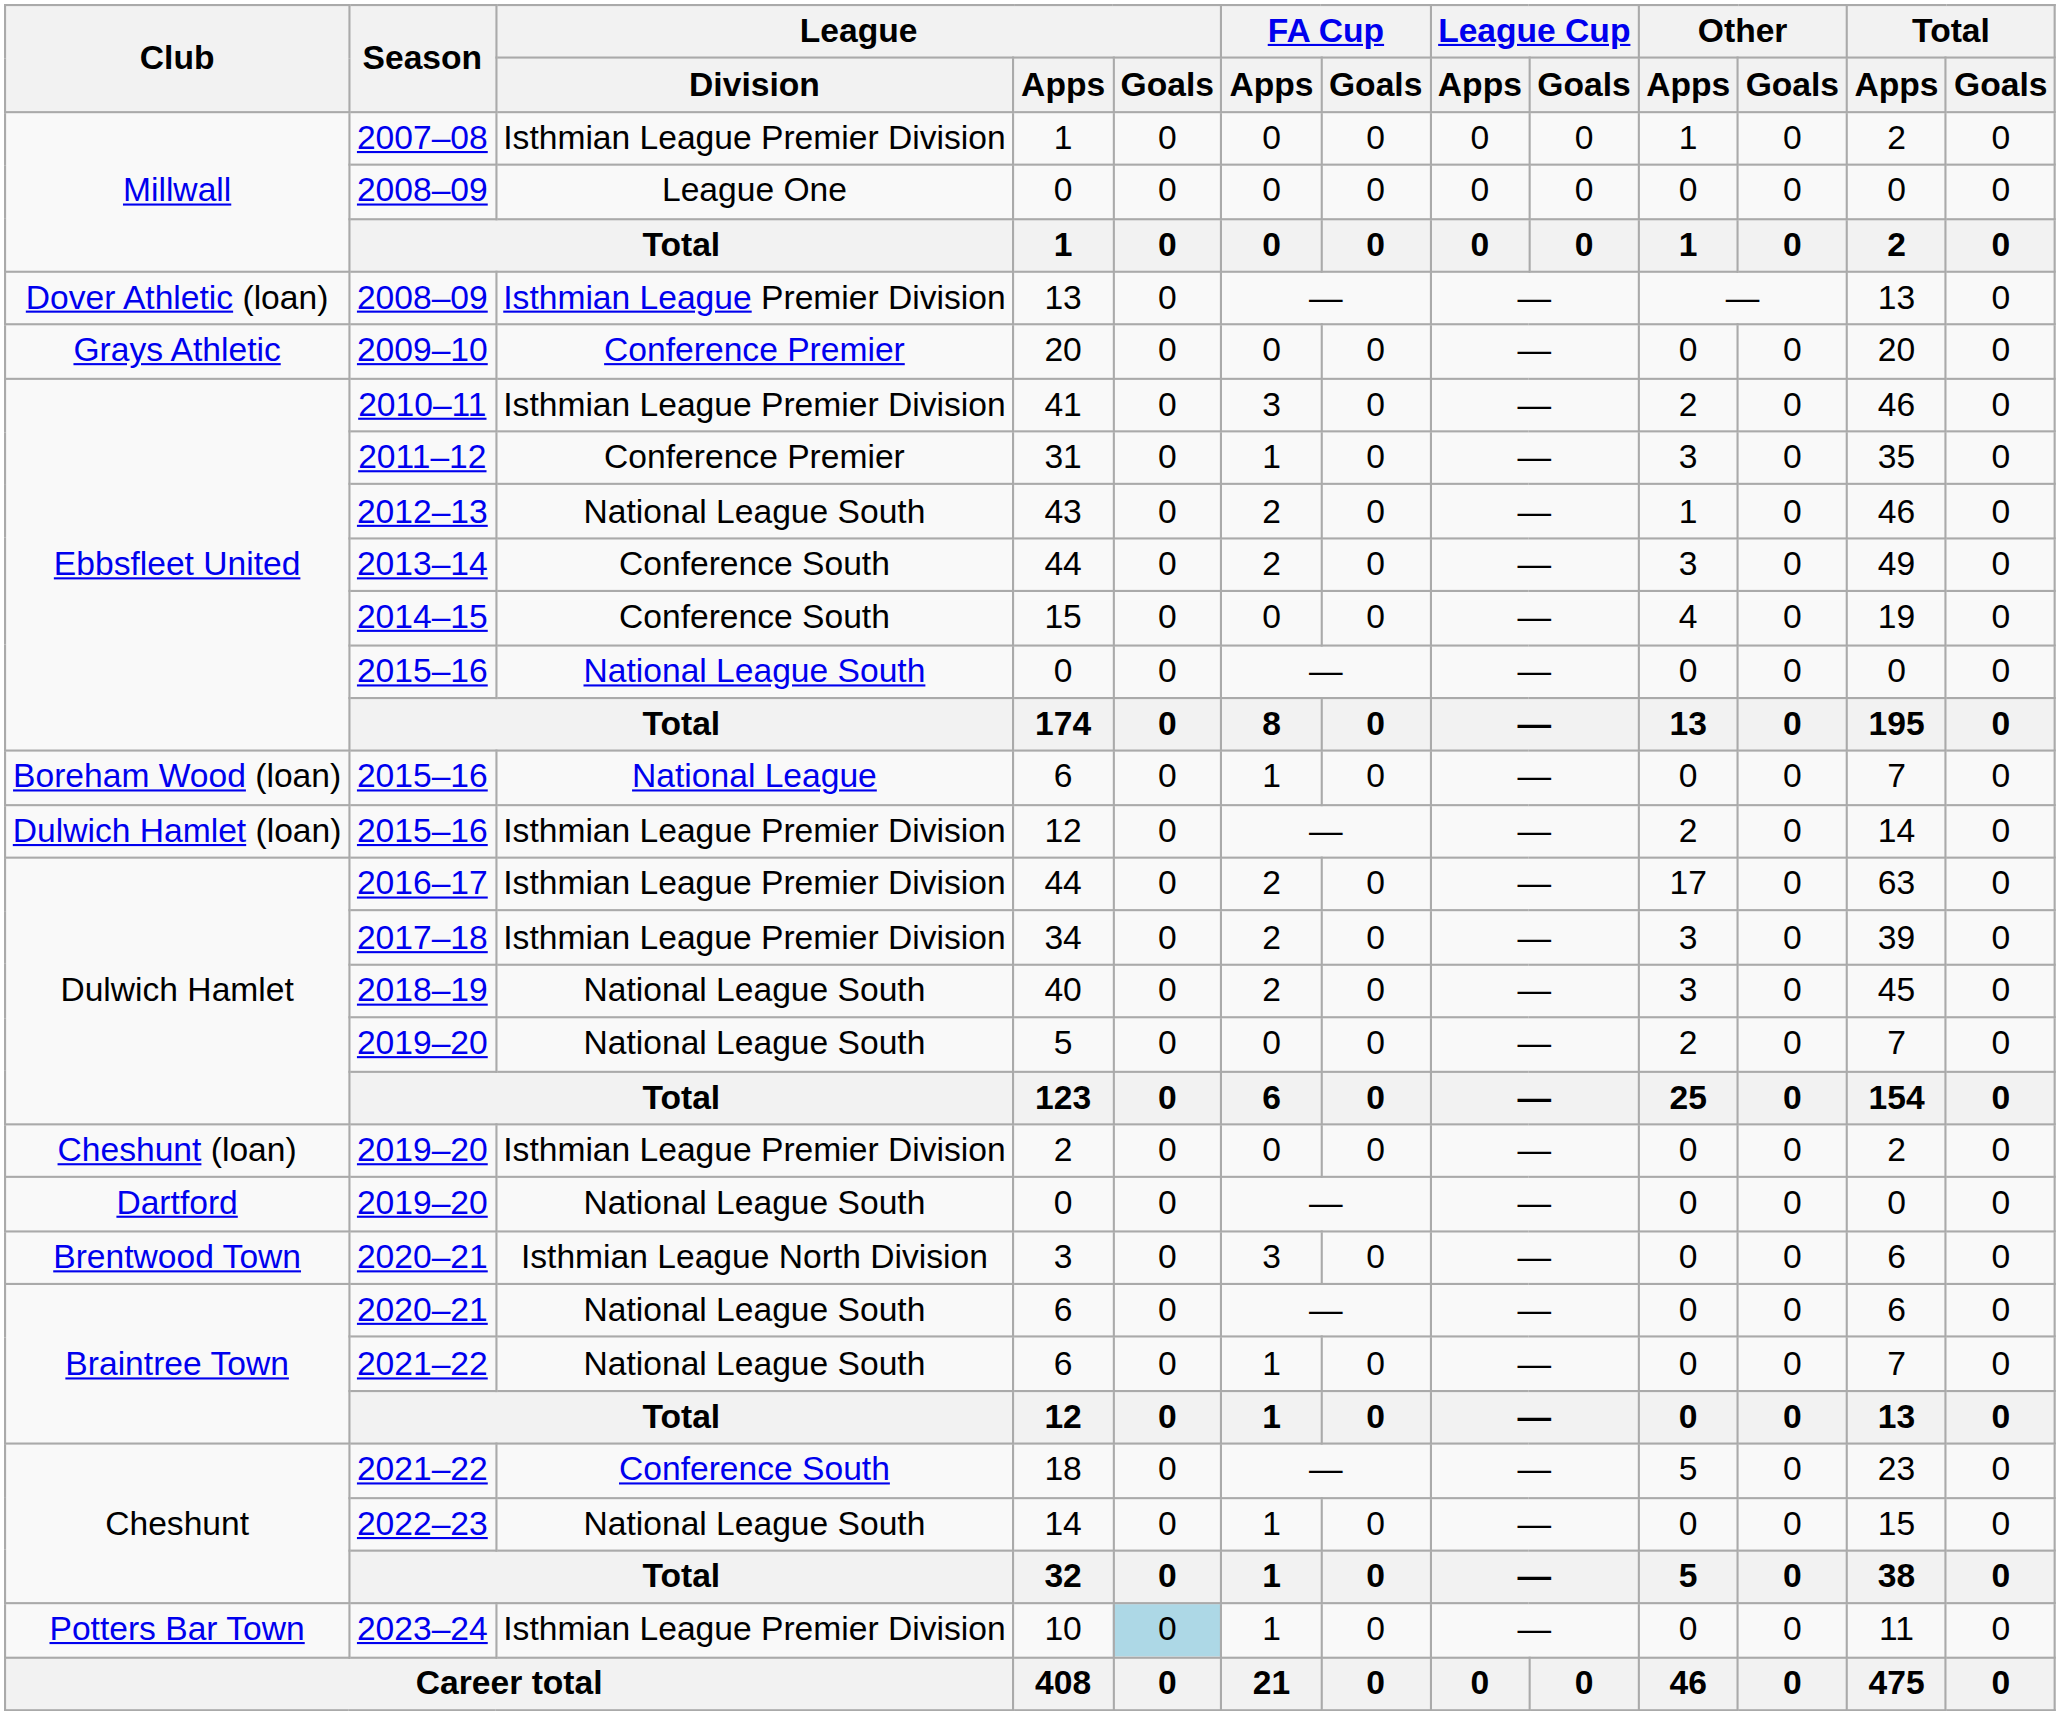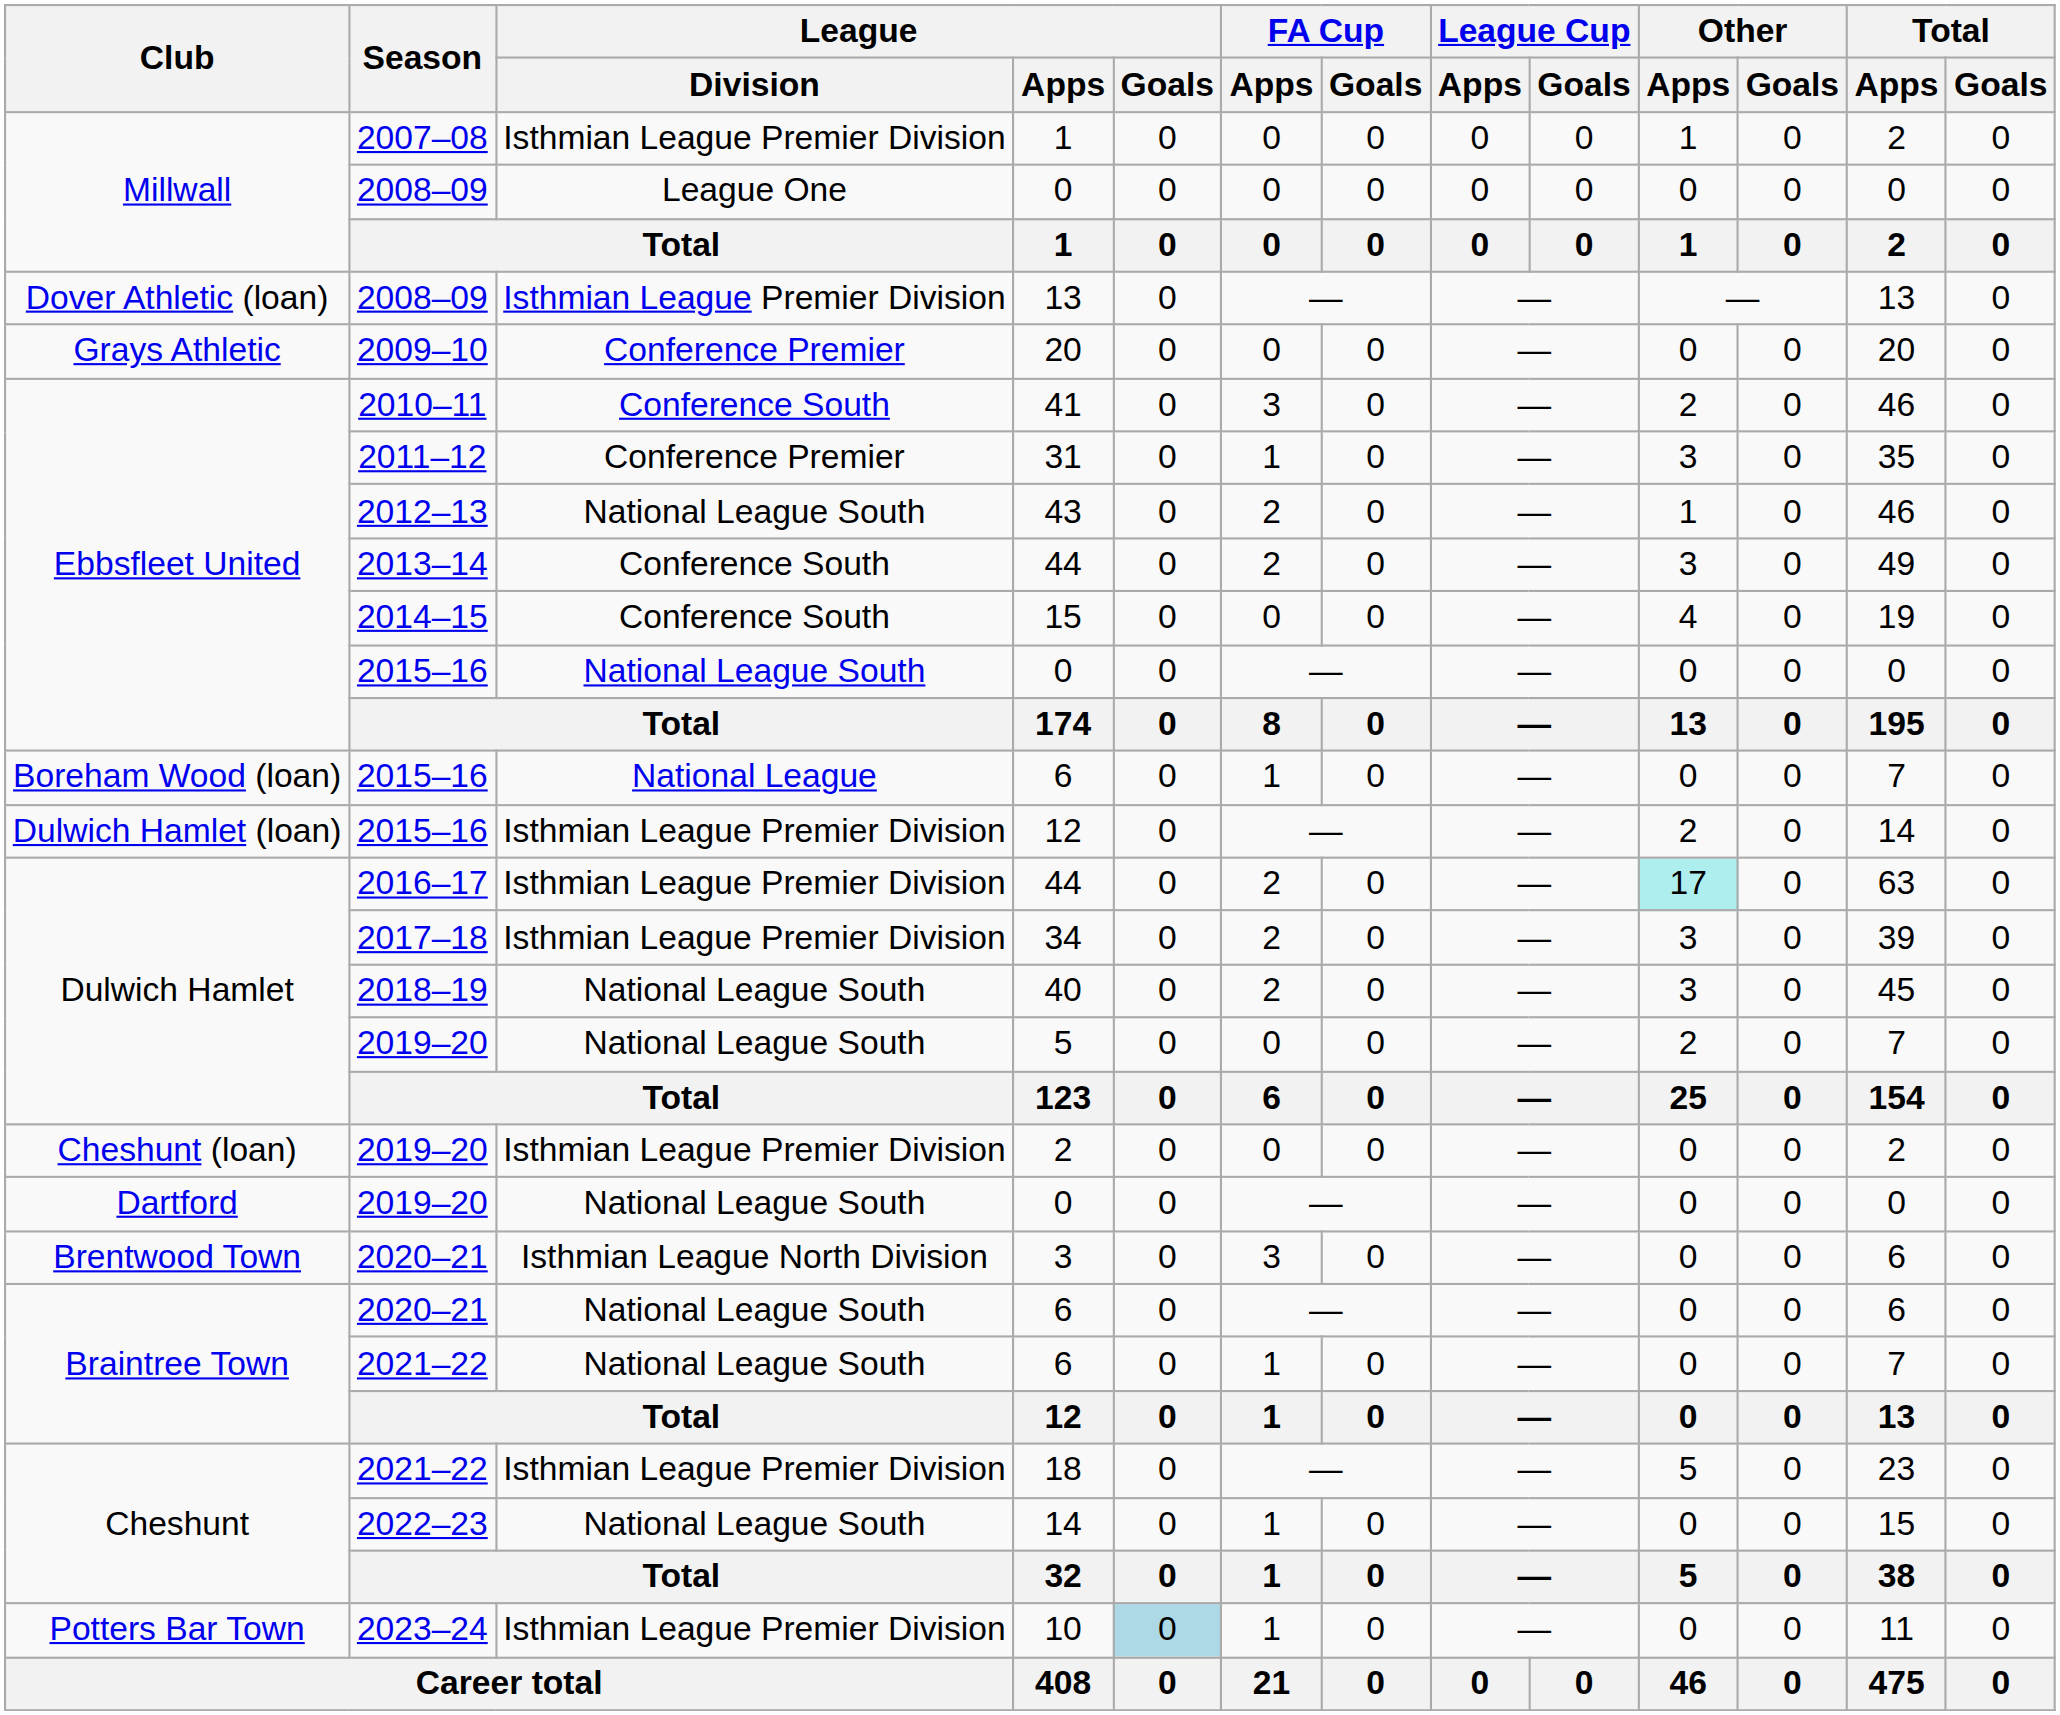41 | League / Division: Isthmian League Premier Division -> Conference South
2016–17 / 44 | Other / Apps: no background -> paleturquoise background
18 | League / Division: Conference South -> Isthmian League Premier Division
